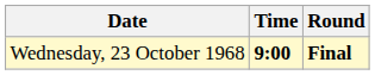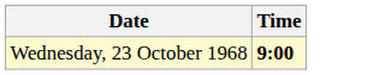- column: Round | Final
